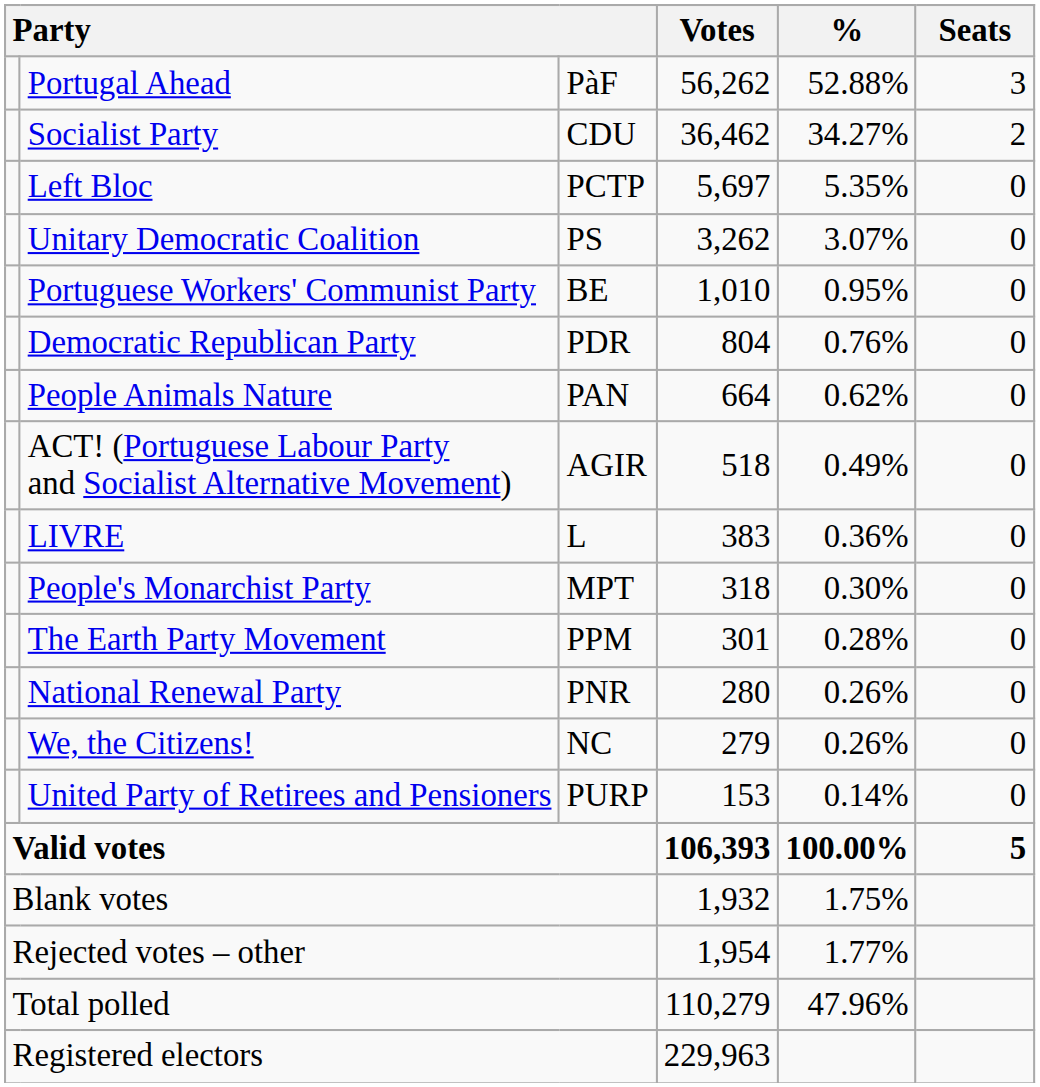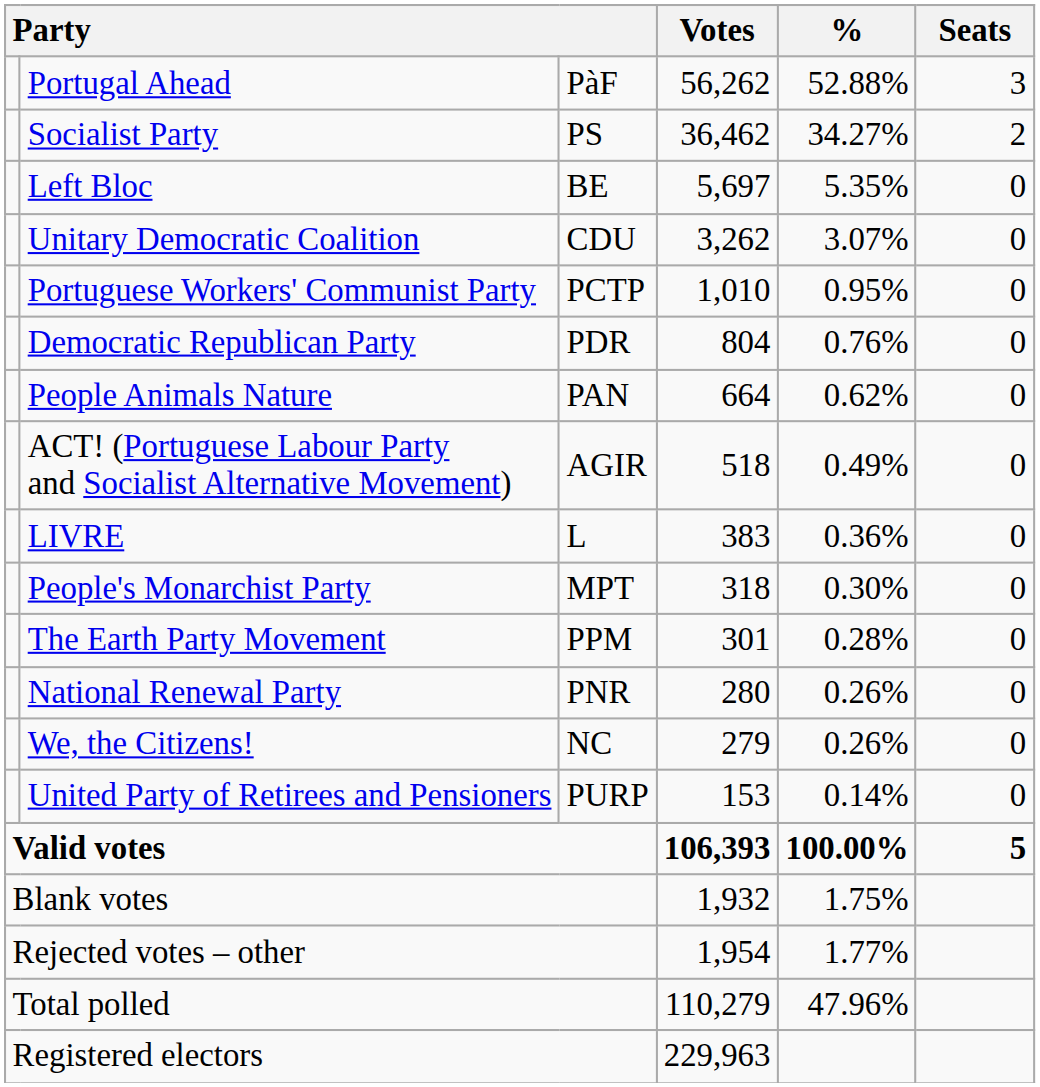Socialist Party | column 3: CDU -> PS
Left Bloc | column 3: PCTP -> BE
Unitary Democratic Coalition | column 3: PS -> CDU
Portuguese Workers' Communist Party | column 3: BE -> PCTP
